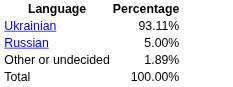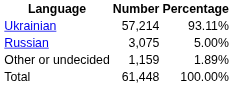+ column: Number | 57,214 | 3,075 | 1,159 | 61,448
